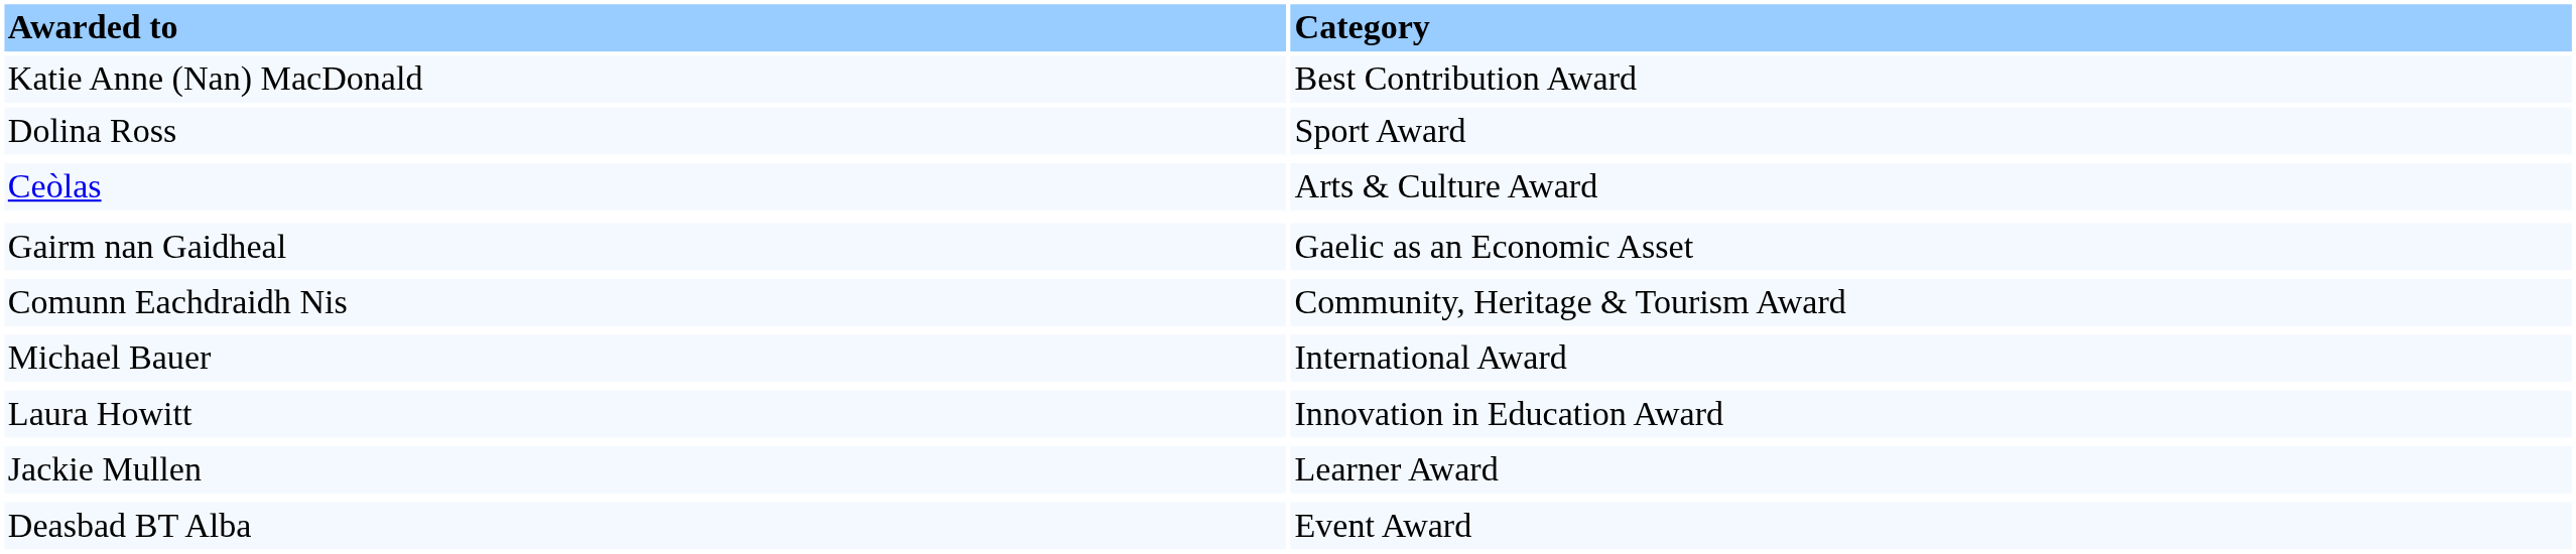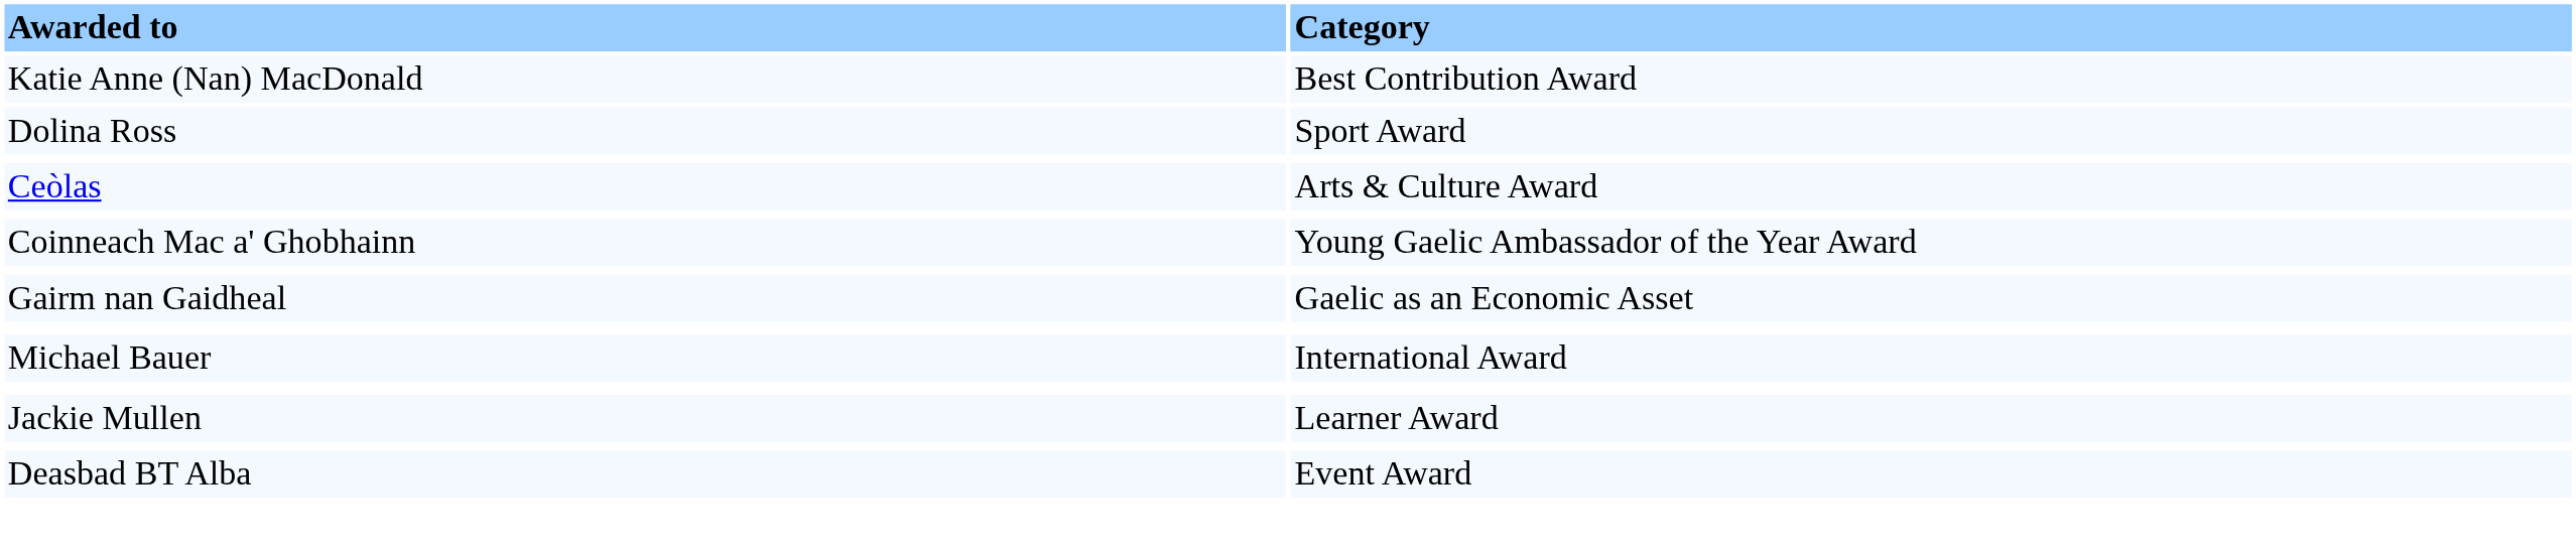+ row: Coinneach Mac a' Ghobhainn | Young Gaelic Ambassador of the Year Award
- row: Comunn Eachdraidh Nis | Community, Heritage & Tourism Award
- row: Laura Howitt | Innovation in Education Award
